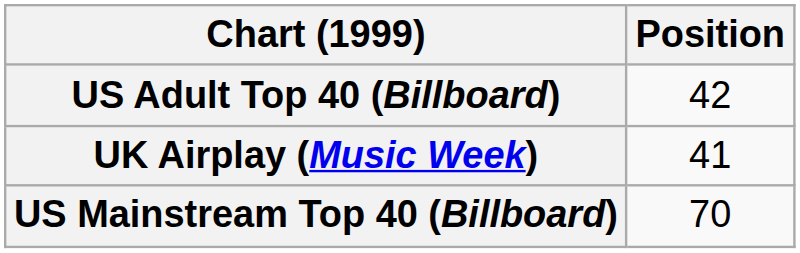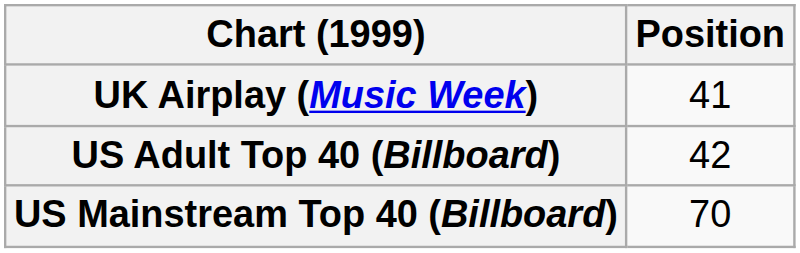rows swapped: UK Airplay (Music Week) <-> US Adult Top 40 (Billboard)
